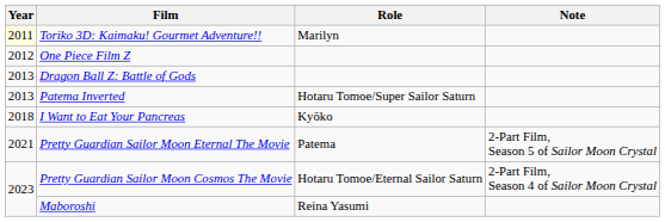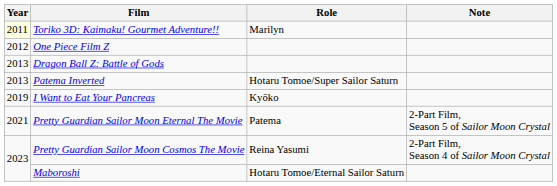I Want to Eat Your Pancreas | Year: 2018 -> 2019
Pretty Guardian Sailor Moon Cosmos The Movie | Role: Hotaru Tomoe/Eternal Sailor Saturn -> Reina Yasumi
Maboroshi | Role: Reina Yasumi -> Hotaru Tomoe/Eternal Sailor Saturn
